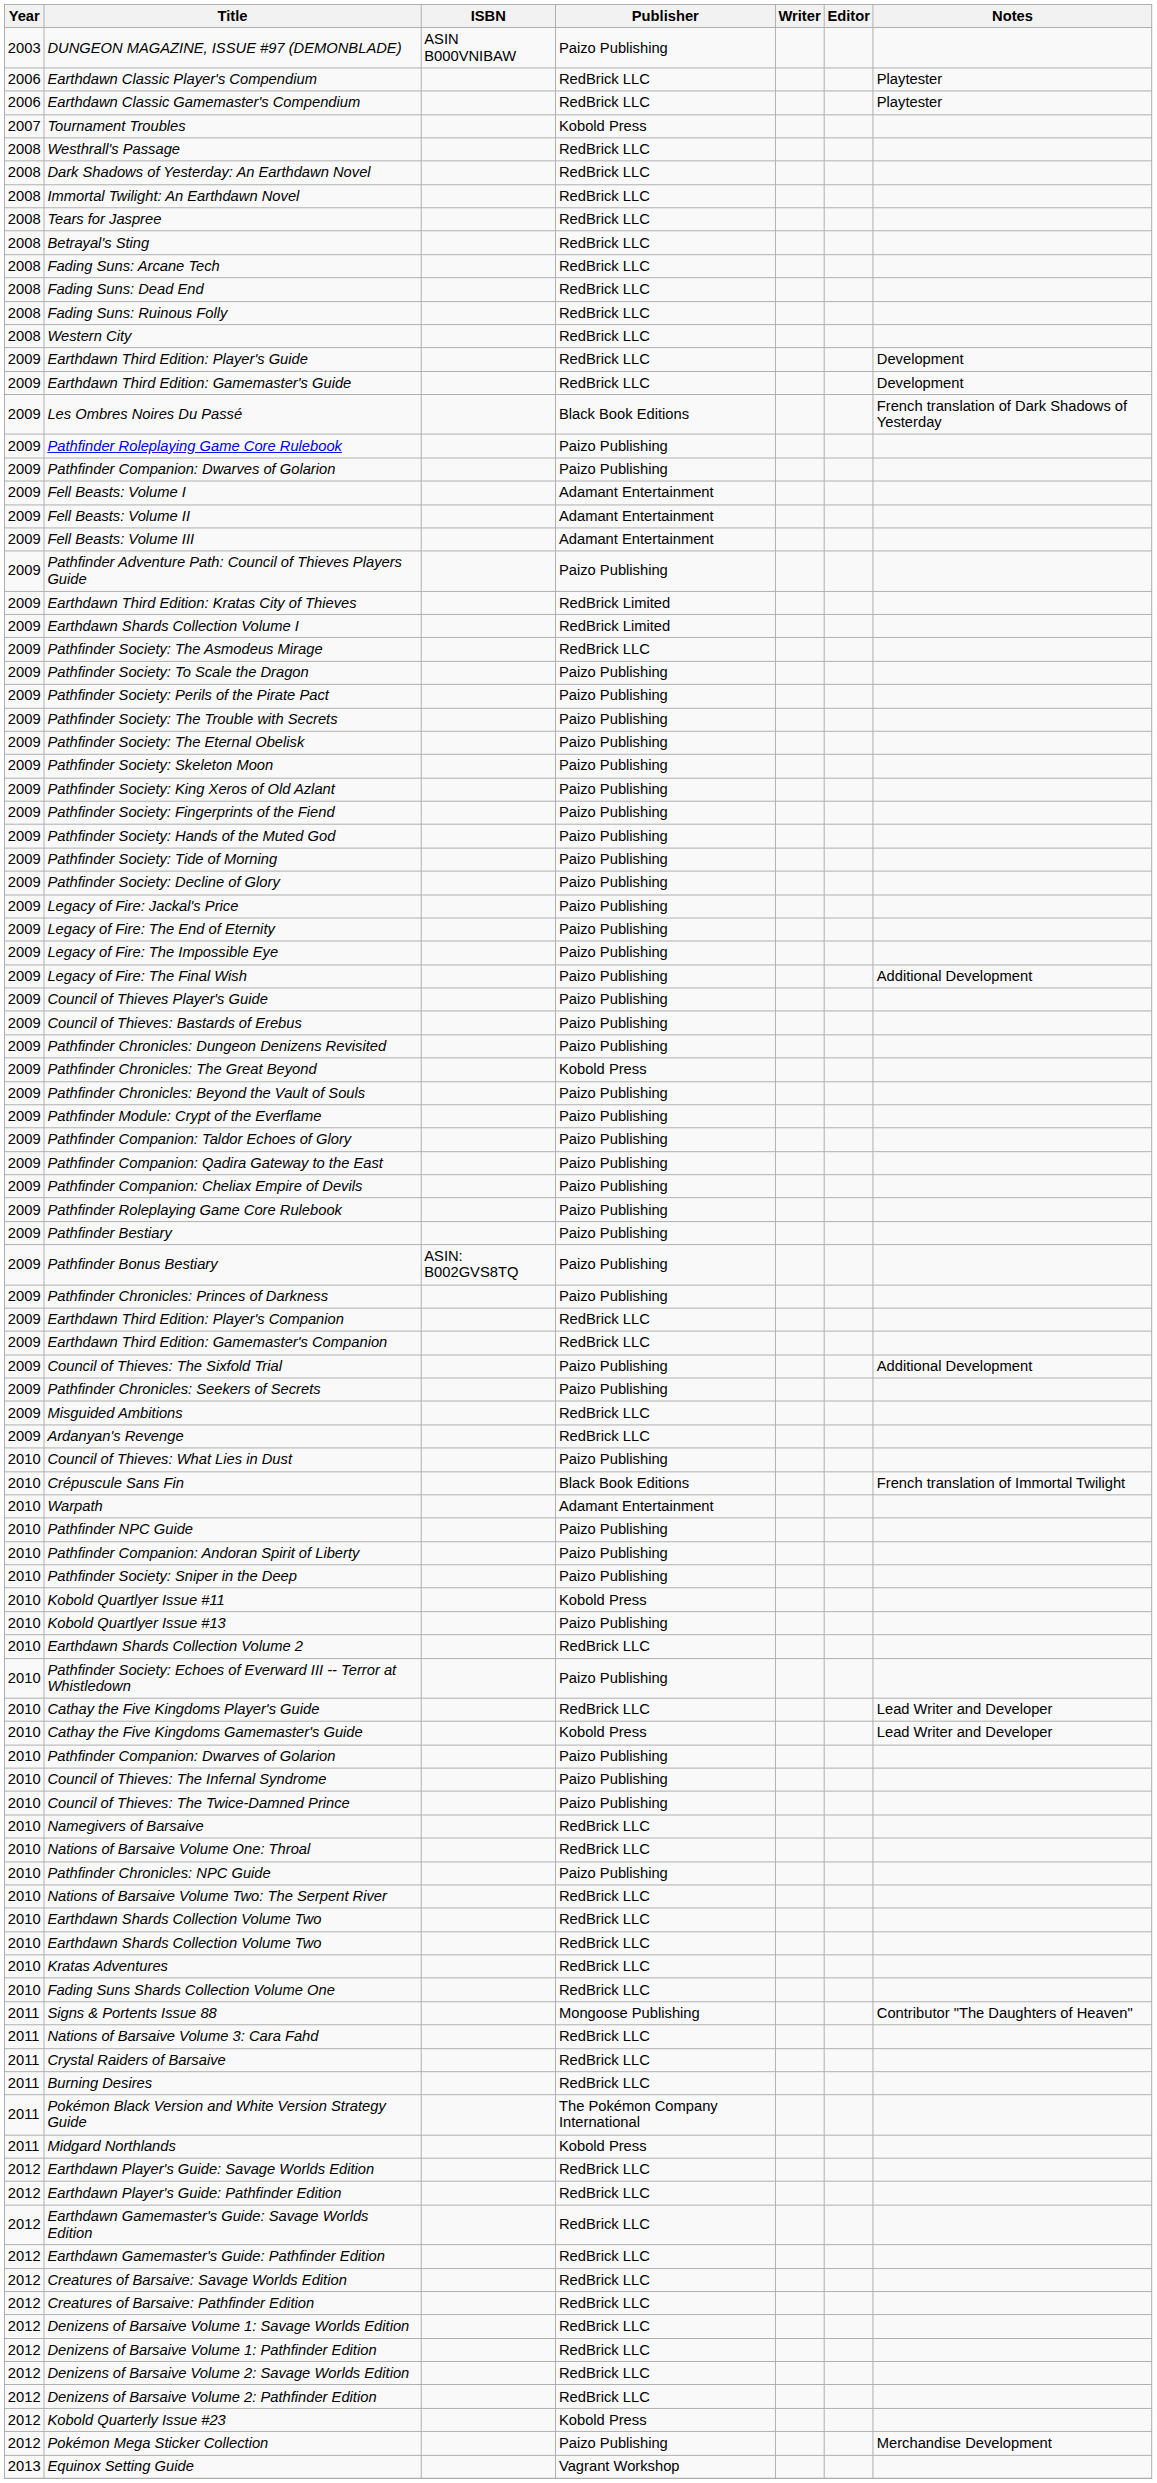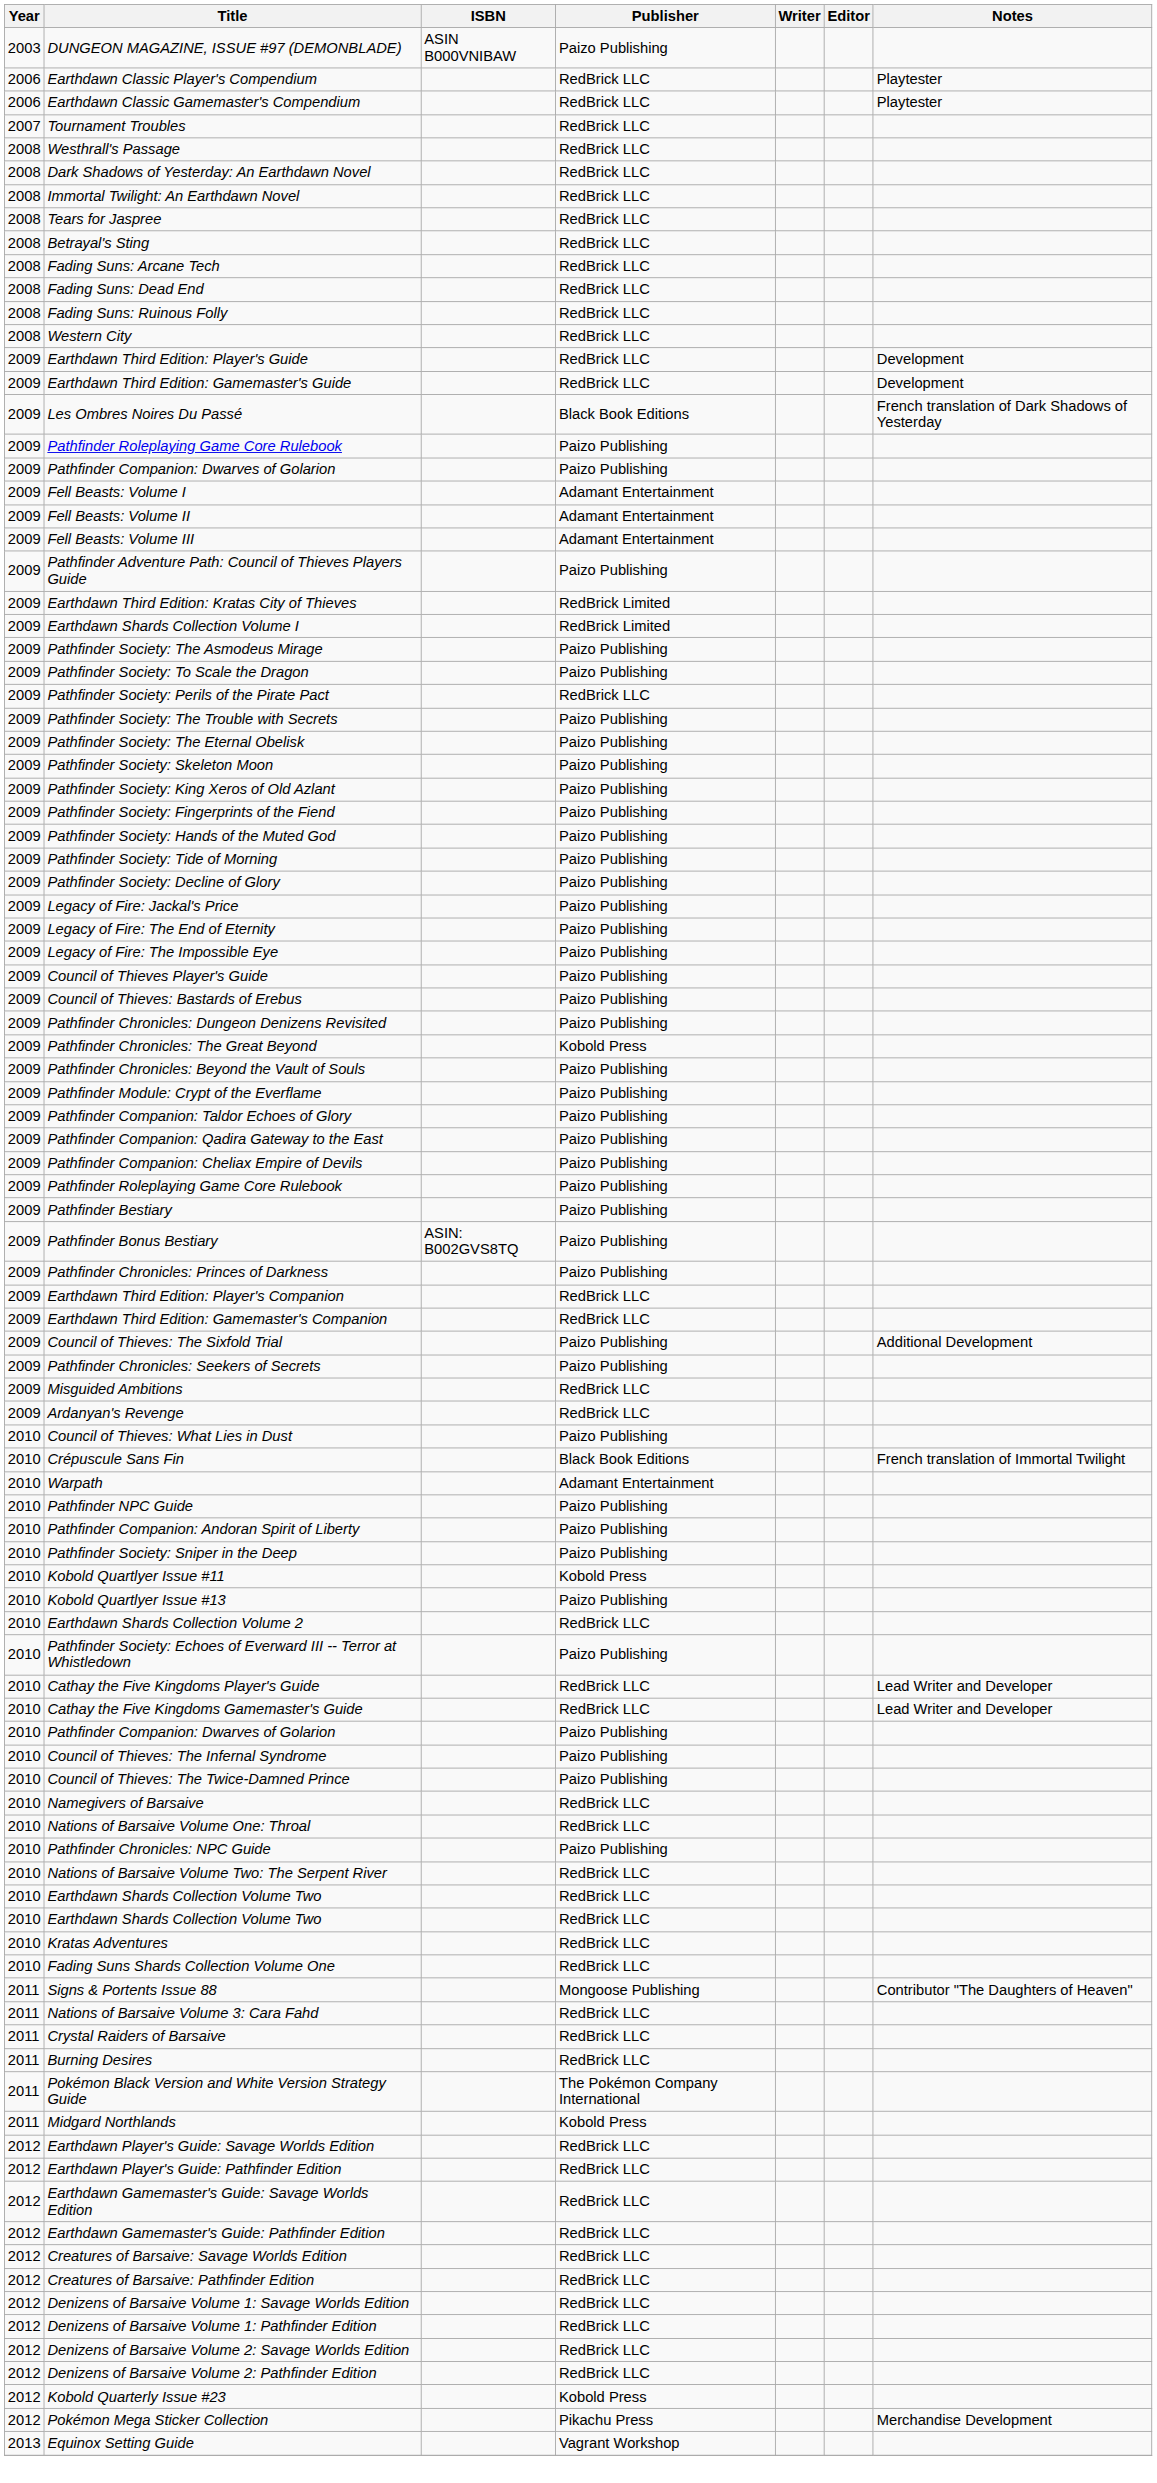Tournament Troubles | Publisher: Kobold Press -> RedBrick LLC
Pathfinder Society: The Asmodeus Mirage | Publisher: RedBrick LLC -> Paizo Publishing
Pathfinder Society: Perils of the Pirate Pact | Publisher: Paizo Publishing -> RedBrick LLC
- row: 2009 | Legacy of Fire: The Final Wish | Paizo Publishing | Additional Development
Cathay the Five Kingdoms Gamemaster's Guide | Publisher: Kobold Press -> RedBrick LLC
Pokémon Mega Sticker Collection | Publisher: Paizo Publishing -> Pikachu Press
